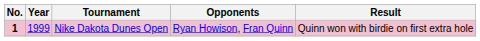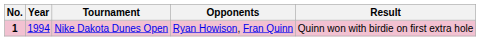Nike Dakota Dunes Open | Year: 1999 -> 1994
